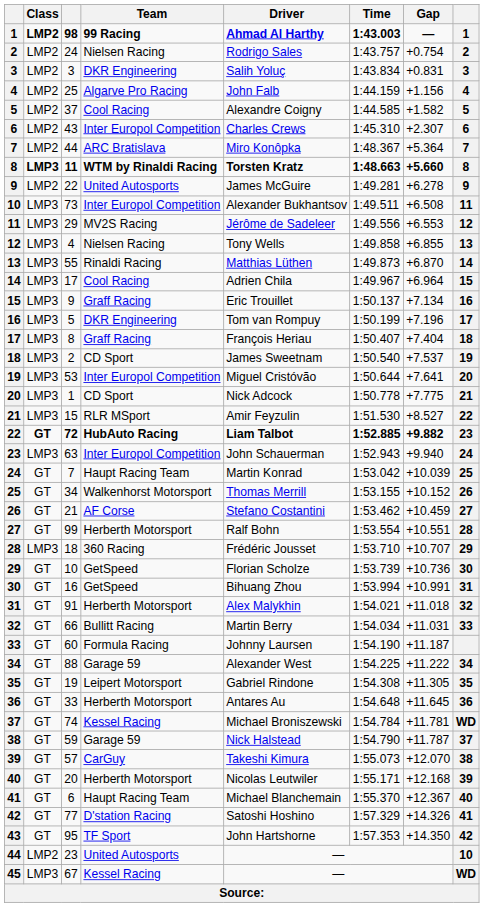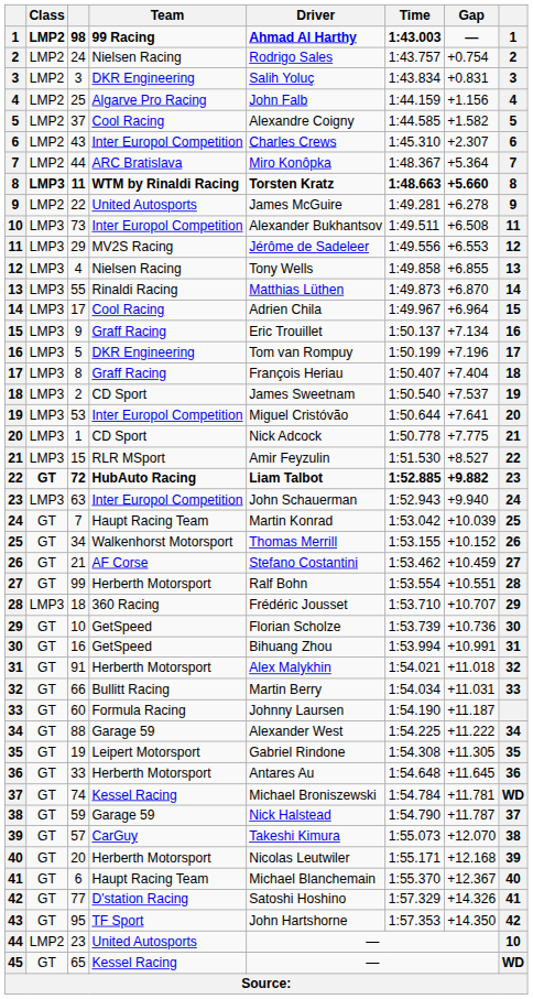45 | Class: LMP3 -> GT
45 | column 3: 67 -> 65
